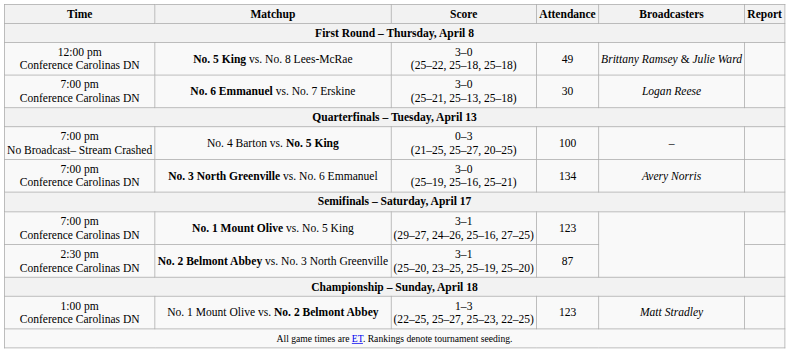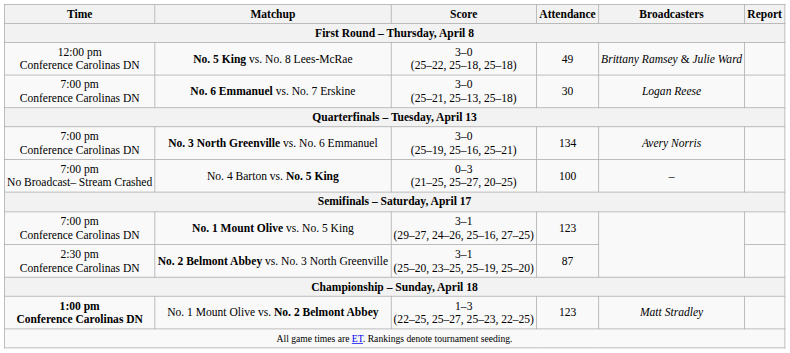rows swapped: No. 4 Barton vs. No. 5 King <-> No. 3 North Greenville vs. No. 6 Emmanuel
No. 1 Mount Olive vs. No. 2 Belmont Abbey | Time: normal -> bold
